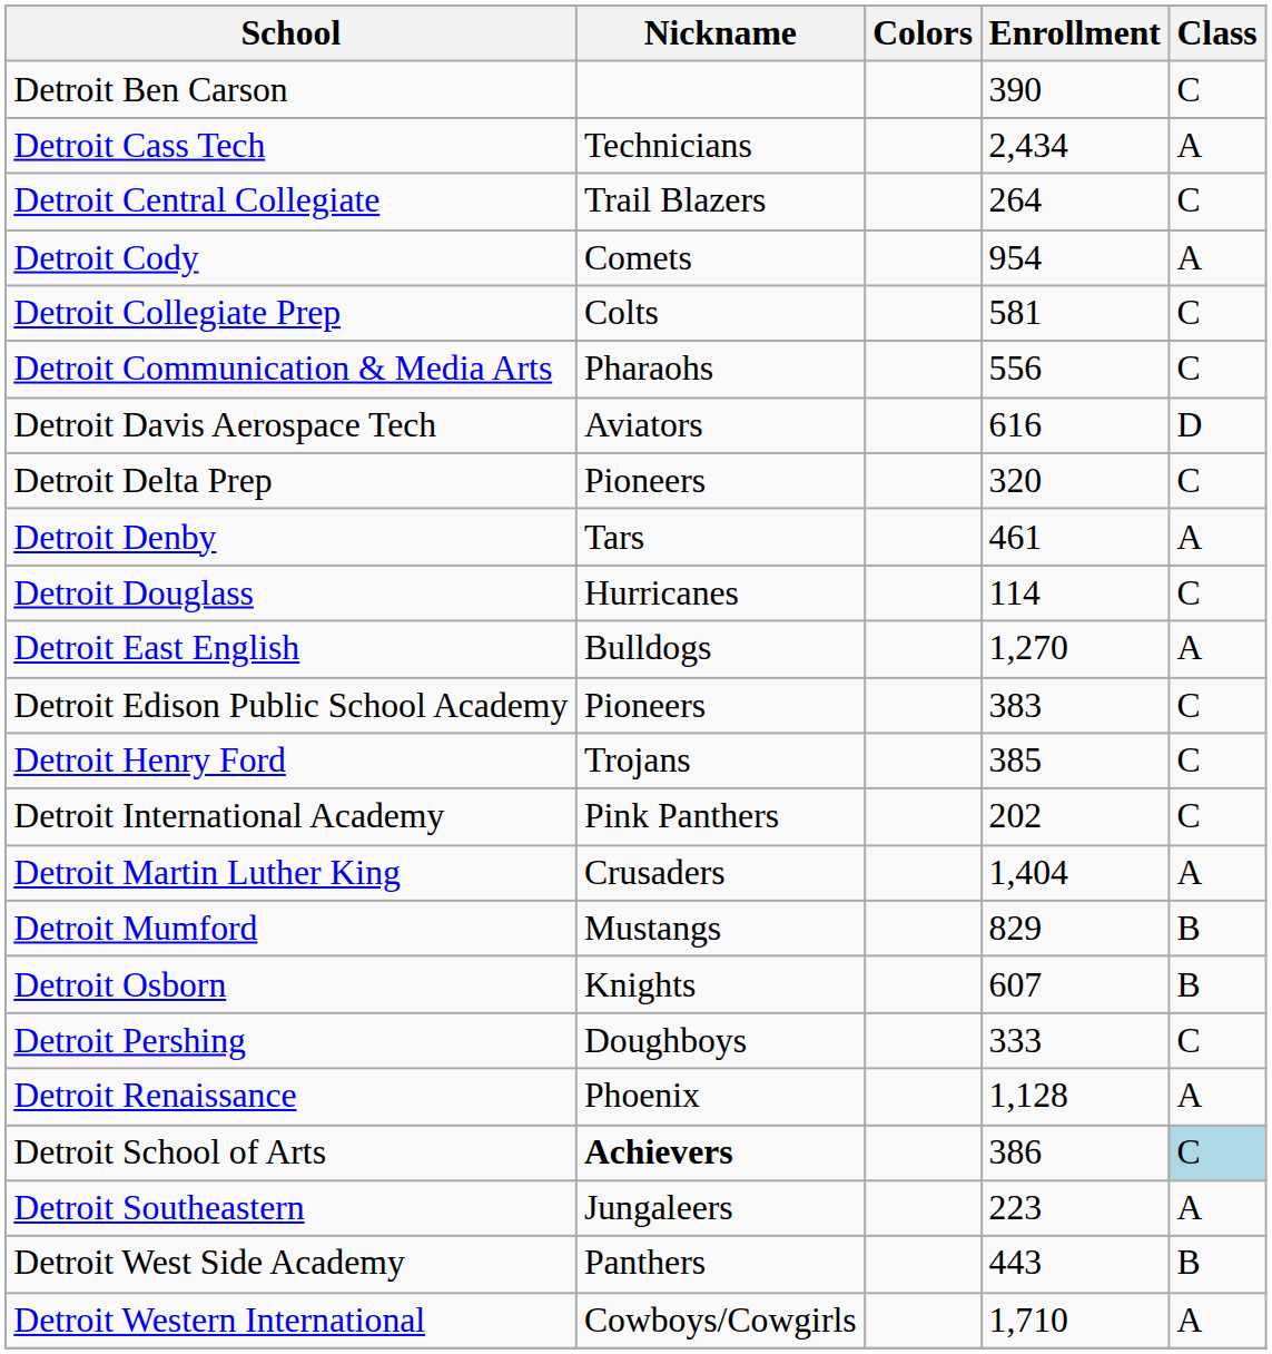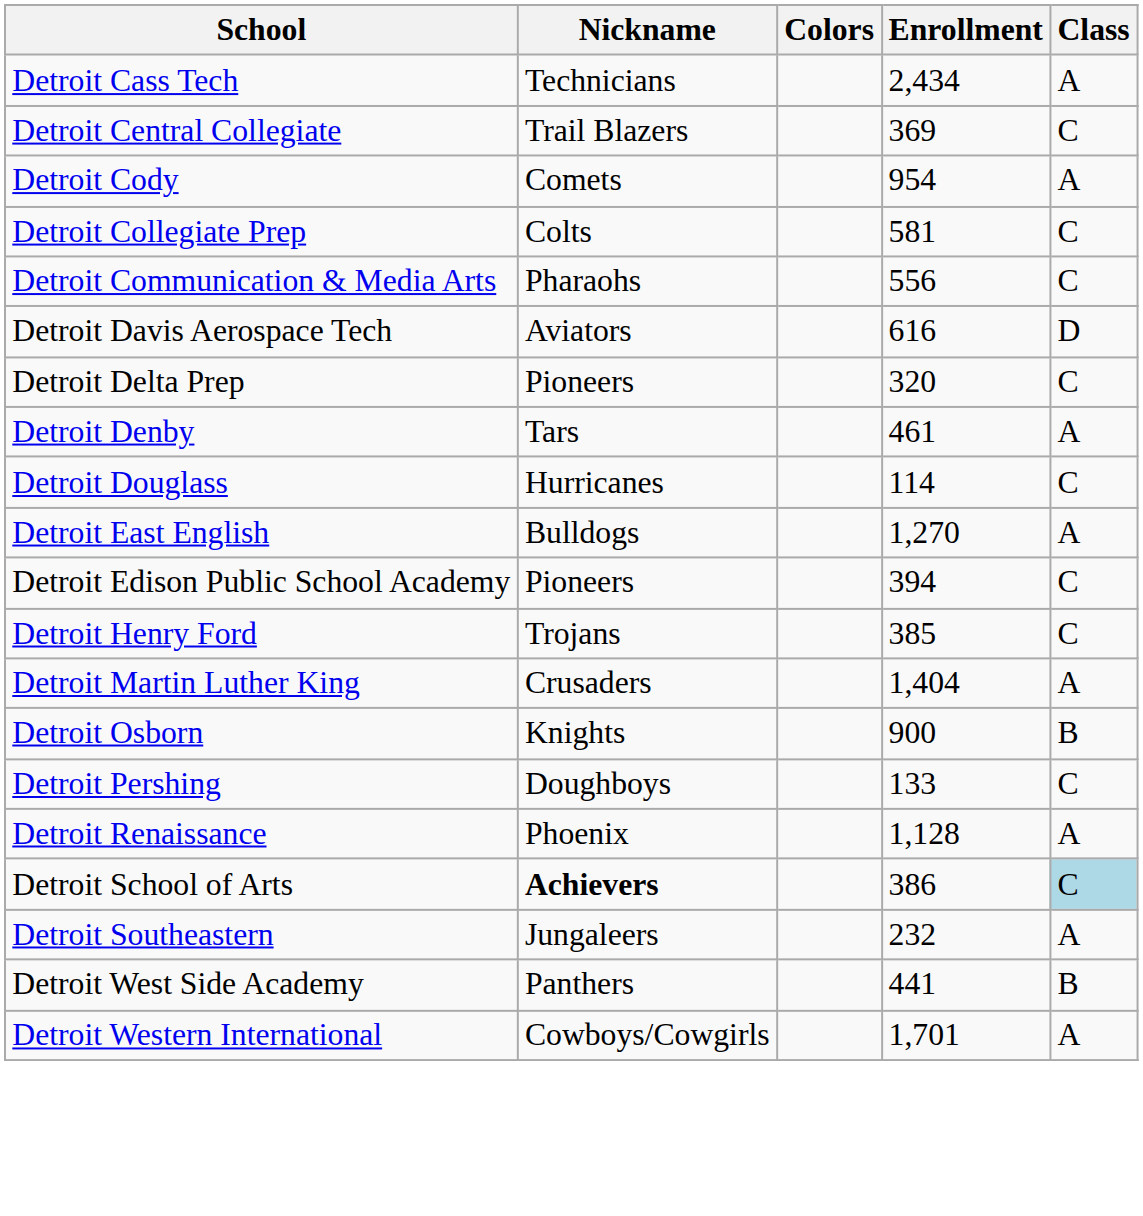- row: Detroit Ben Carson | 390 | C
Detroit Central Collegiate | Enrollment: 264 -> 369
Detroit Edison Public School Academy | Enrollment: 383 -> 394
- row: Detroit International Academy | Pink Panthers | 202 | C
- row: Detroit Mumford | Mustangs | 829 | B
Detroit Osborn | Enrollment: 607 -> 900
Detroit Pershing | Enrollment: 333 -> 133
Detroit Southeastern | Enrollment: 223 -> 232
Detroit West Side Academy | Enrollment: 443 -> 441
Detroit Western International | Enrollment: 1,710 -> 1,701
